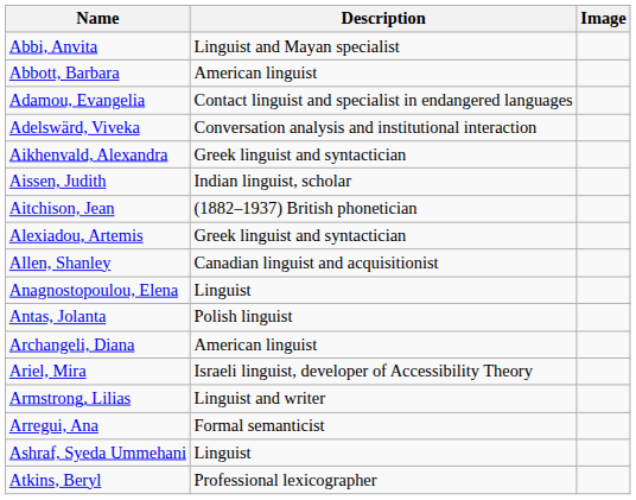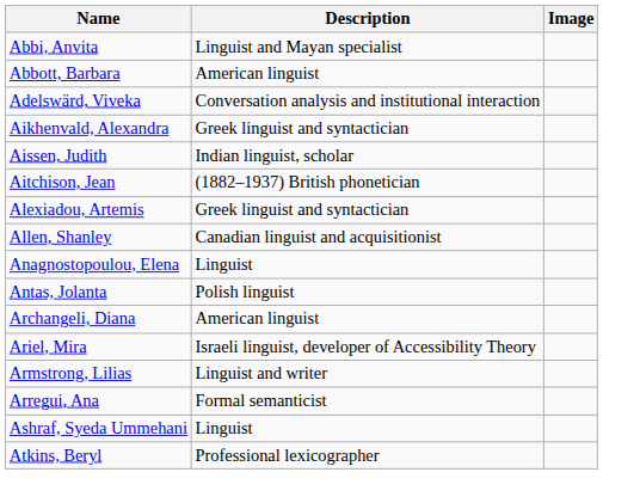- row: Adamou, Evangelia | Contact linguist and specialist in endangered languages
